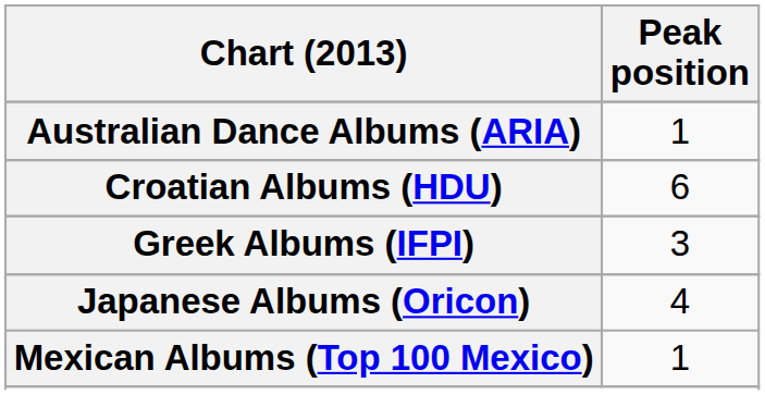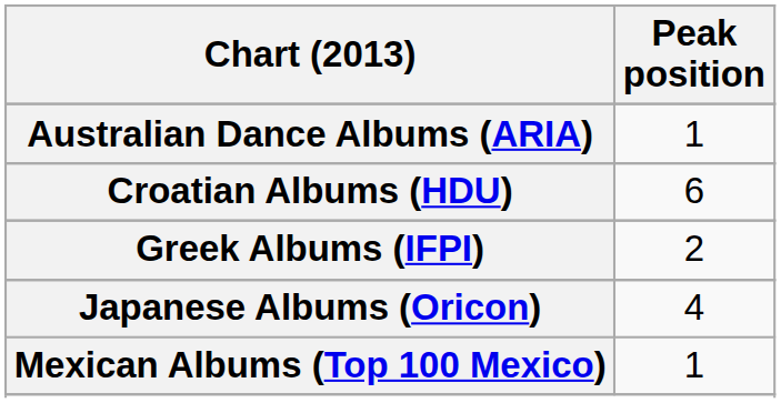Greek Albums (IFPI) | Peak position: 3 -> 2
